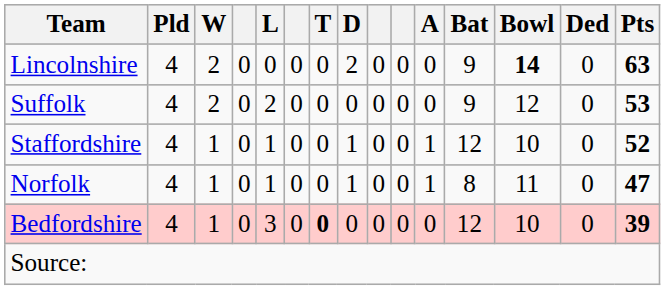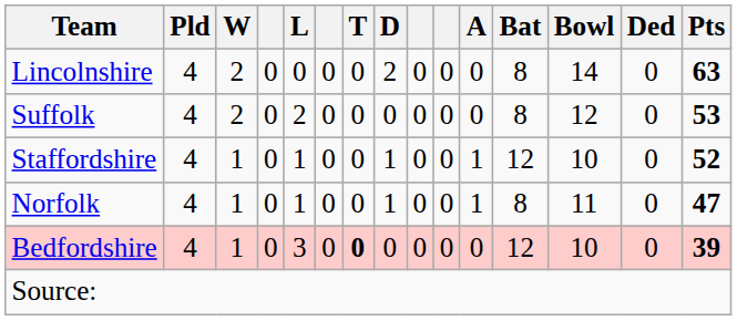Lincolnshire | Bat: 9 -> 8
Lincolnshire | Bowl: bold -> normal
Suffolk | Bat: 9 -> 8
